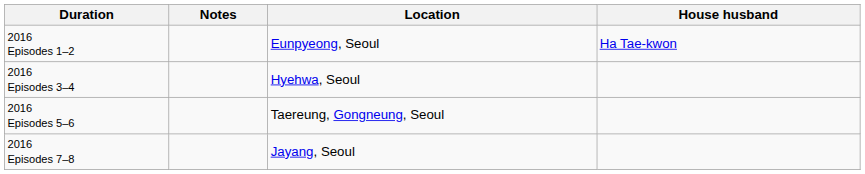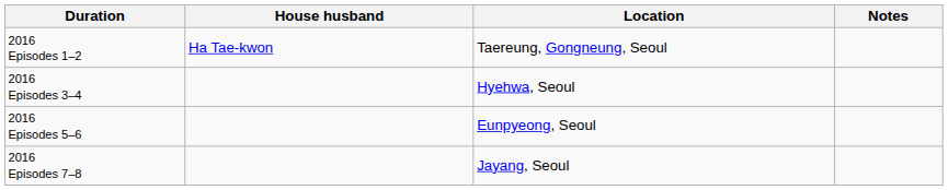columns swapped: House husband <-> Notes
2016 Episodes 1–2 | Location: Eunpyeong, Seoul -> Taereung, Gongneung, Seoul
2016 Episodes 5–6 | Location: Taereung, Gongneung, Seoul -> Eunpyeong, Seoul
